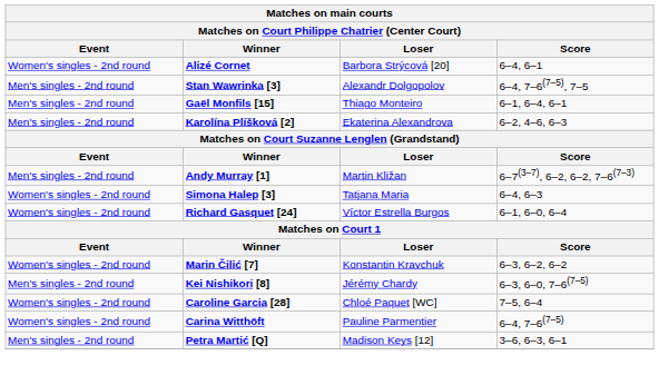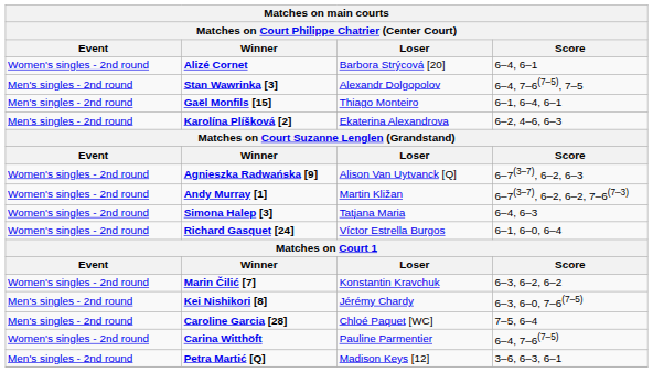+ row: Women's singles - 2nd round | Agnieszka Radwańska [9] | Alison Van Uytvanck [Q] | 6–7(3–7), 6–2, 6–3
Andy Murray [1] | Event: Men's singles - 2nd round -> Women's singles - 2nd round
Caroline Garcia [28] | Event: Women's singles - 2nd round -> Men's singles - 2nd round
